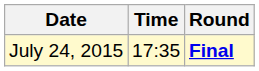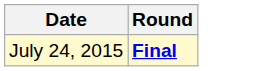- column: Time | 17:35
